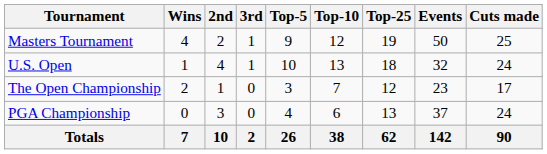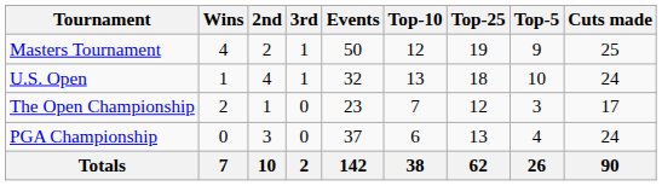columns swapped: Top-5 <-> Events
